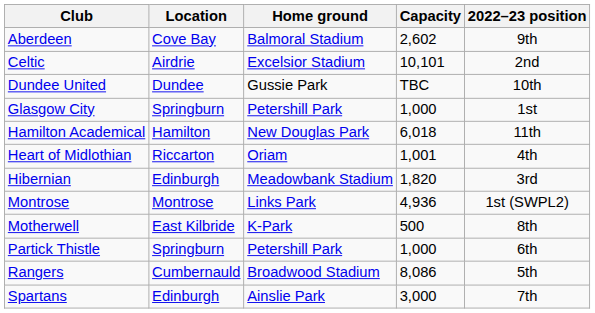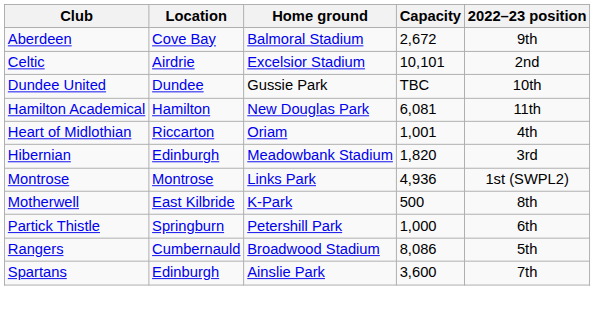Aberdeen | Capacity: 2,602 -> 2,672
- row: Glasgow City | Springburn | Petershill Park | 1,000 | 1st
Hamilton Academical | Capacity: 6,018 -> 6,081
Spartans | Capacity: 3,000 -> 3,600
